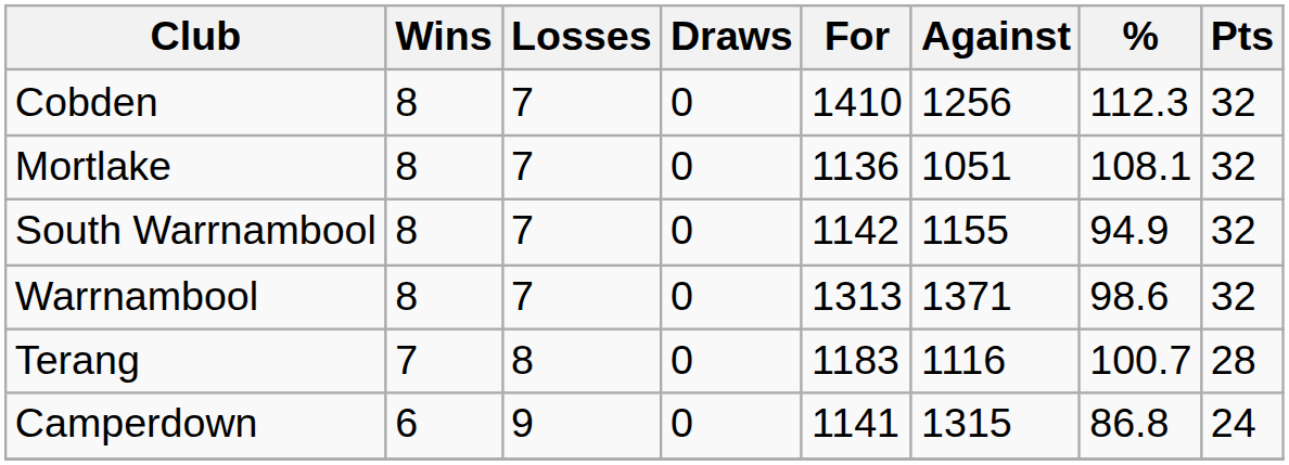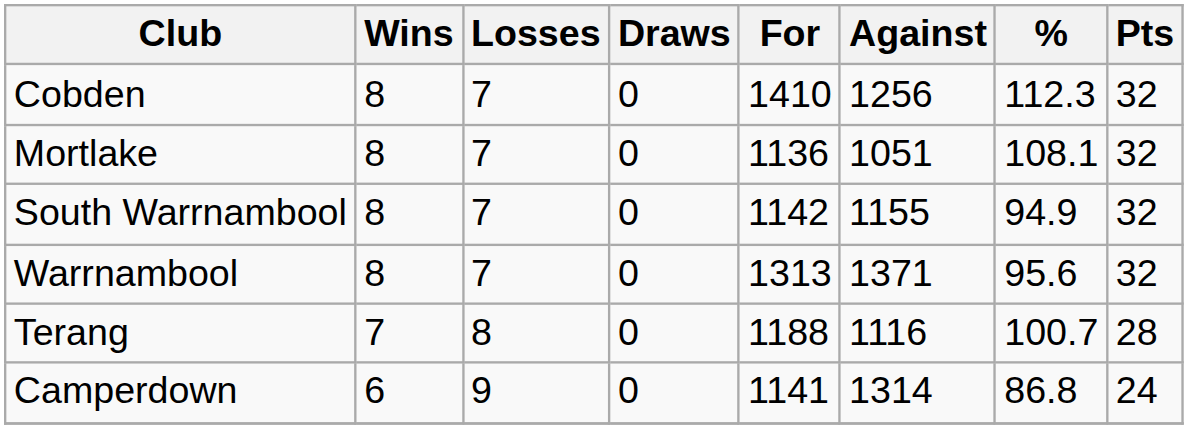Warrnambool | %: 98.6 -> 95.6
Terang | For: 1183 -> 1188
Camperdown | Against: 1315 -> 1314
